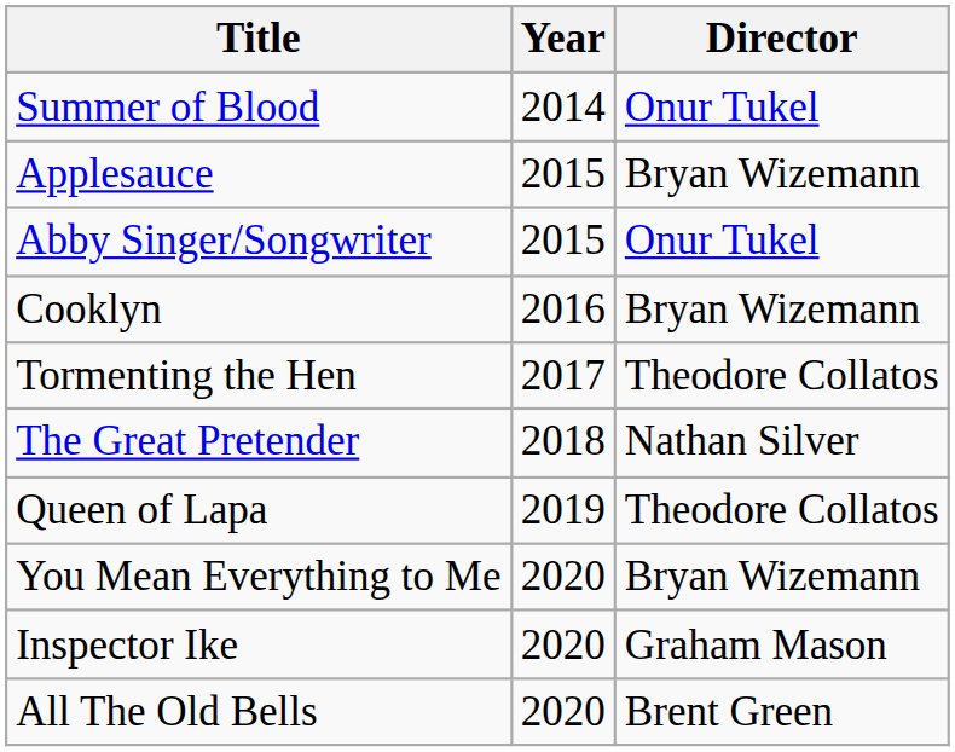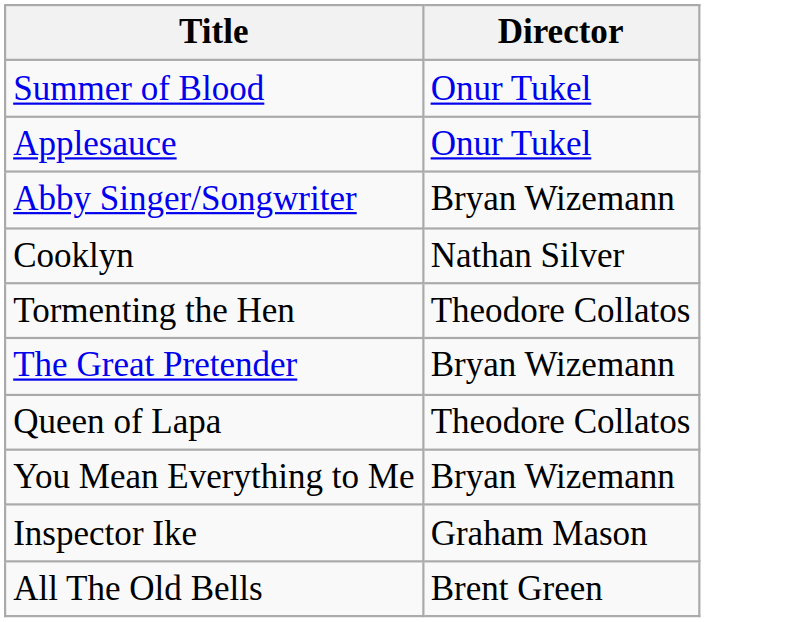- column: Year | 2014 | 2015 | 2015 | 2016 | 2017 | 2018 | 2019 | 2020 | 2020 | 2020
Applesauce | Director: Bryan Wizemann -> Onur Tukel
Abby Singer/Songwriter | Director: Onur Tukel -> Bryan Wizemann
Cooklyn | Director: Bryan Wizemann -> Nathan Silver
The Great Pretender | Director: Nathan Silver -> Bryan Wizemann
